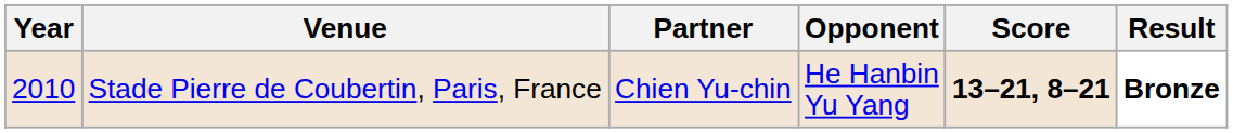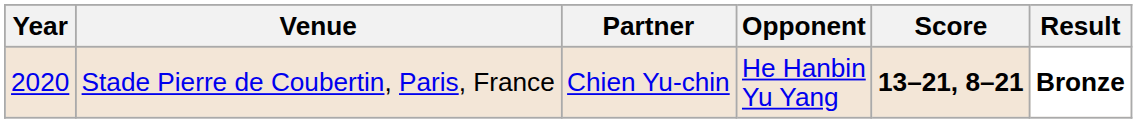Stade Pierre de Coubertin, Paris, France | Year: 2010 -> 2020
